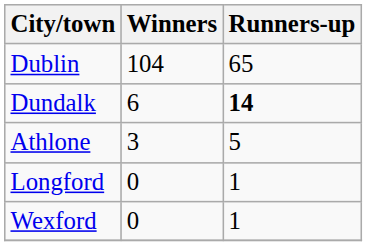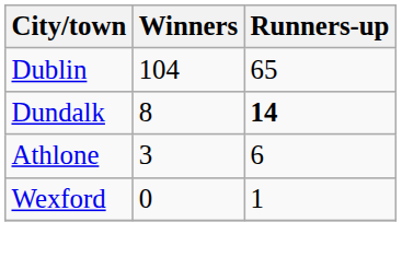Dundalk | Winners: 6 -> 8
Athlone | Runners-up: 5 -> 6
- row: Longford | 0 | 1
